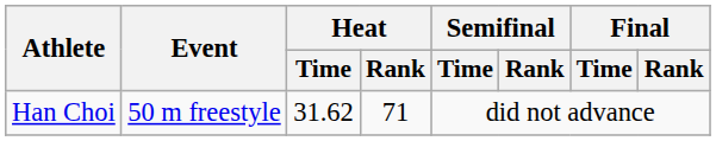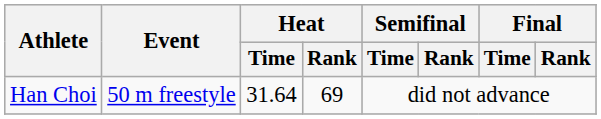Han Choi | Heat / Time: 31.62 -> 31.64
Han Choi | Heat / Rank: 71 -> 69
